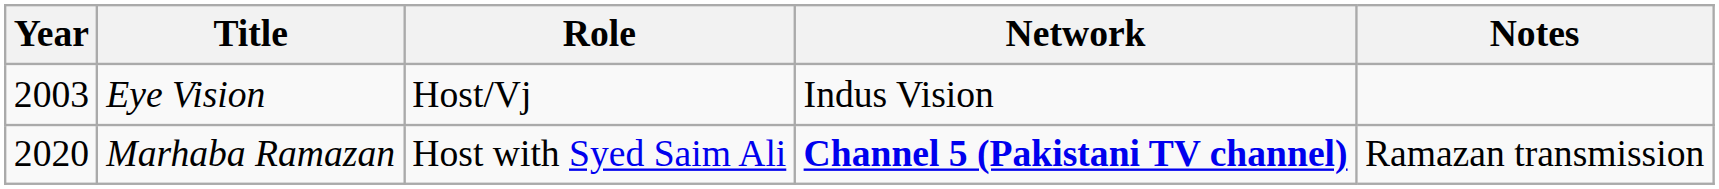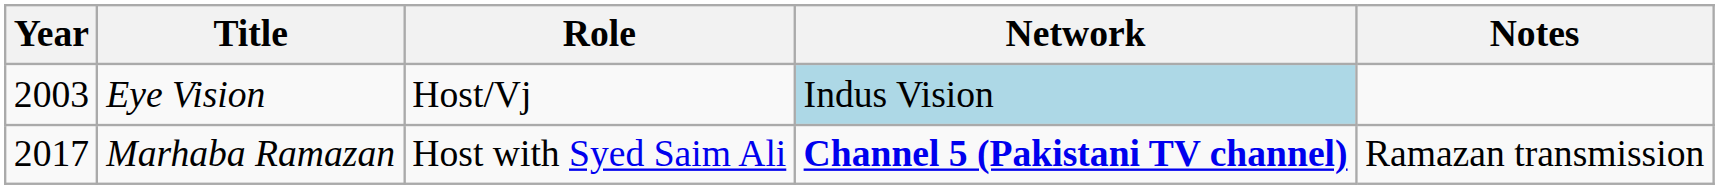Eye Vision | Network: no background -> lightblue background
Marhaba Ramazan | Year: 2020 -> 2017
